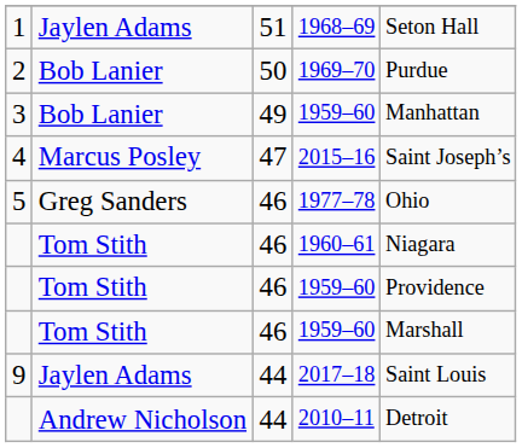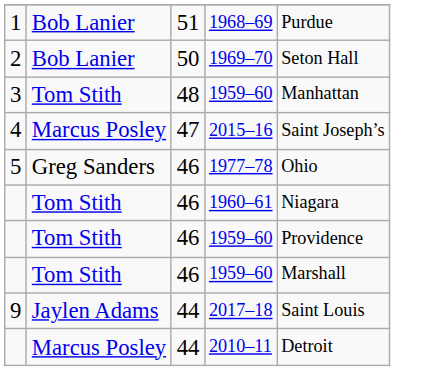1968–69 | column 2: Jaylen Adams -> Bob Lanier
1968–69 | column 5: Seton Hall -> Purdue
1969–70 | column 5: Purdue -> Seton Hall
3 / 1959–60 | column 2: Bob Lanier -> Tom Stith
3 / 1959–60 | column 3: 49 -> 48
2010–11 | column 2: Andrew Nicholson -> Marcus Posley
